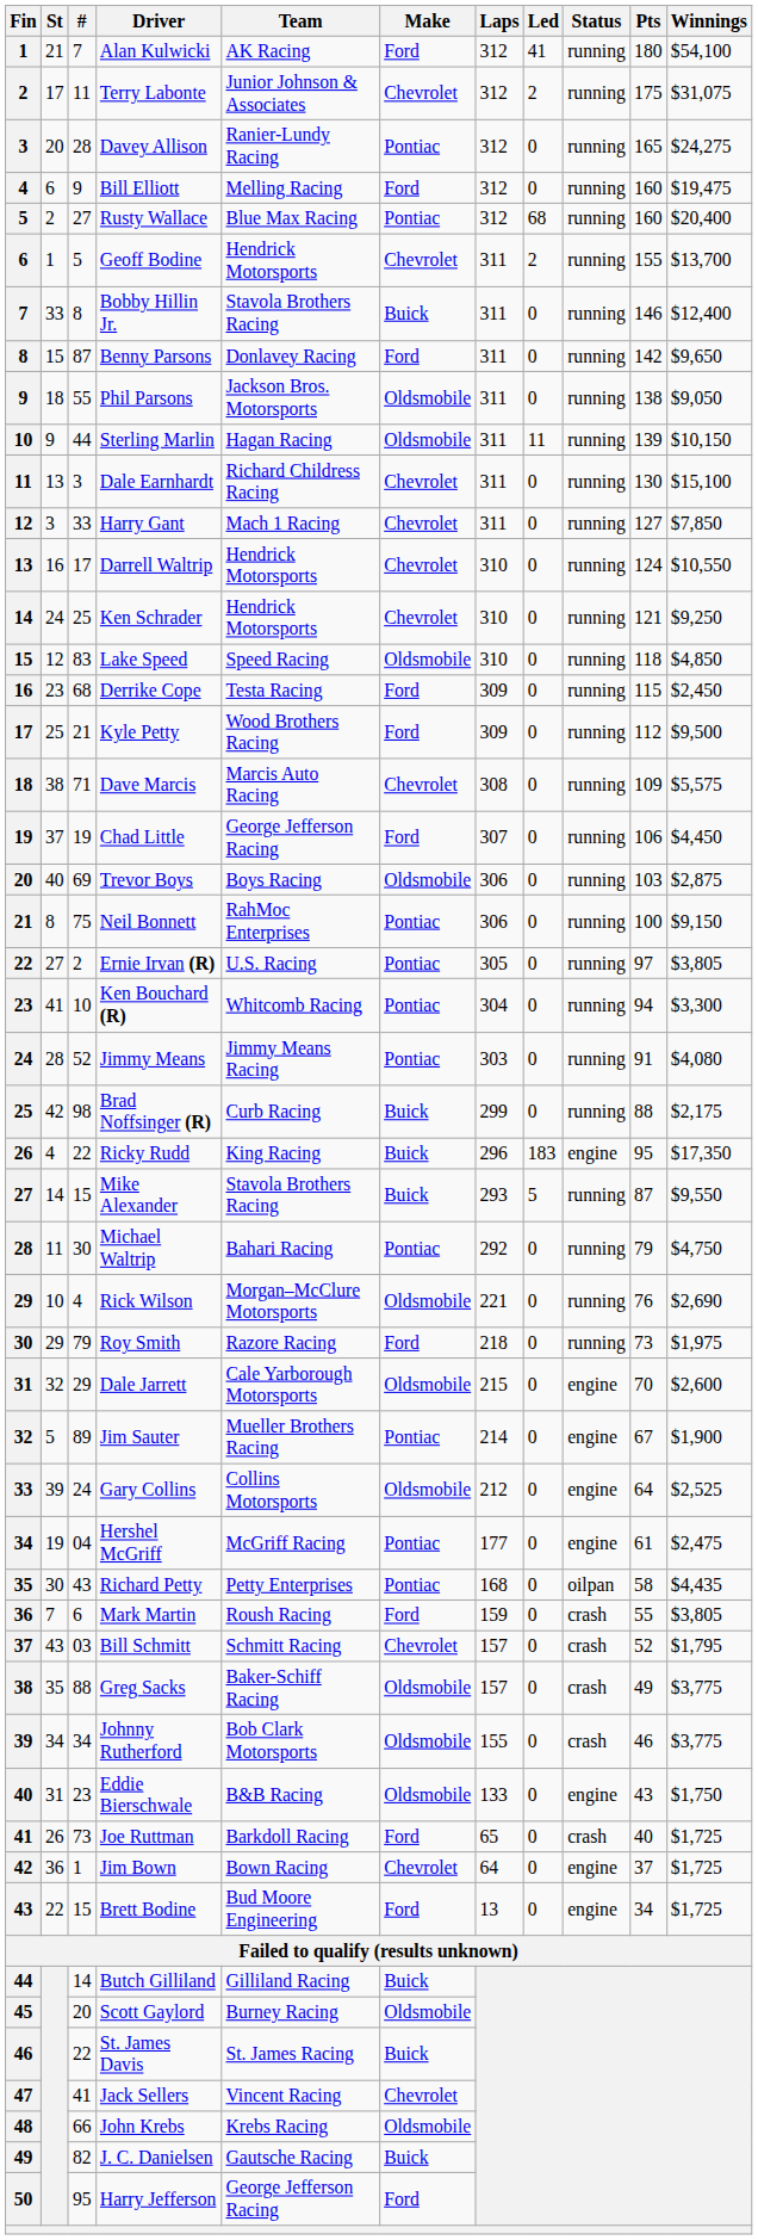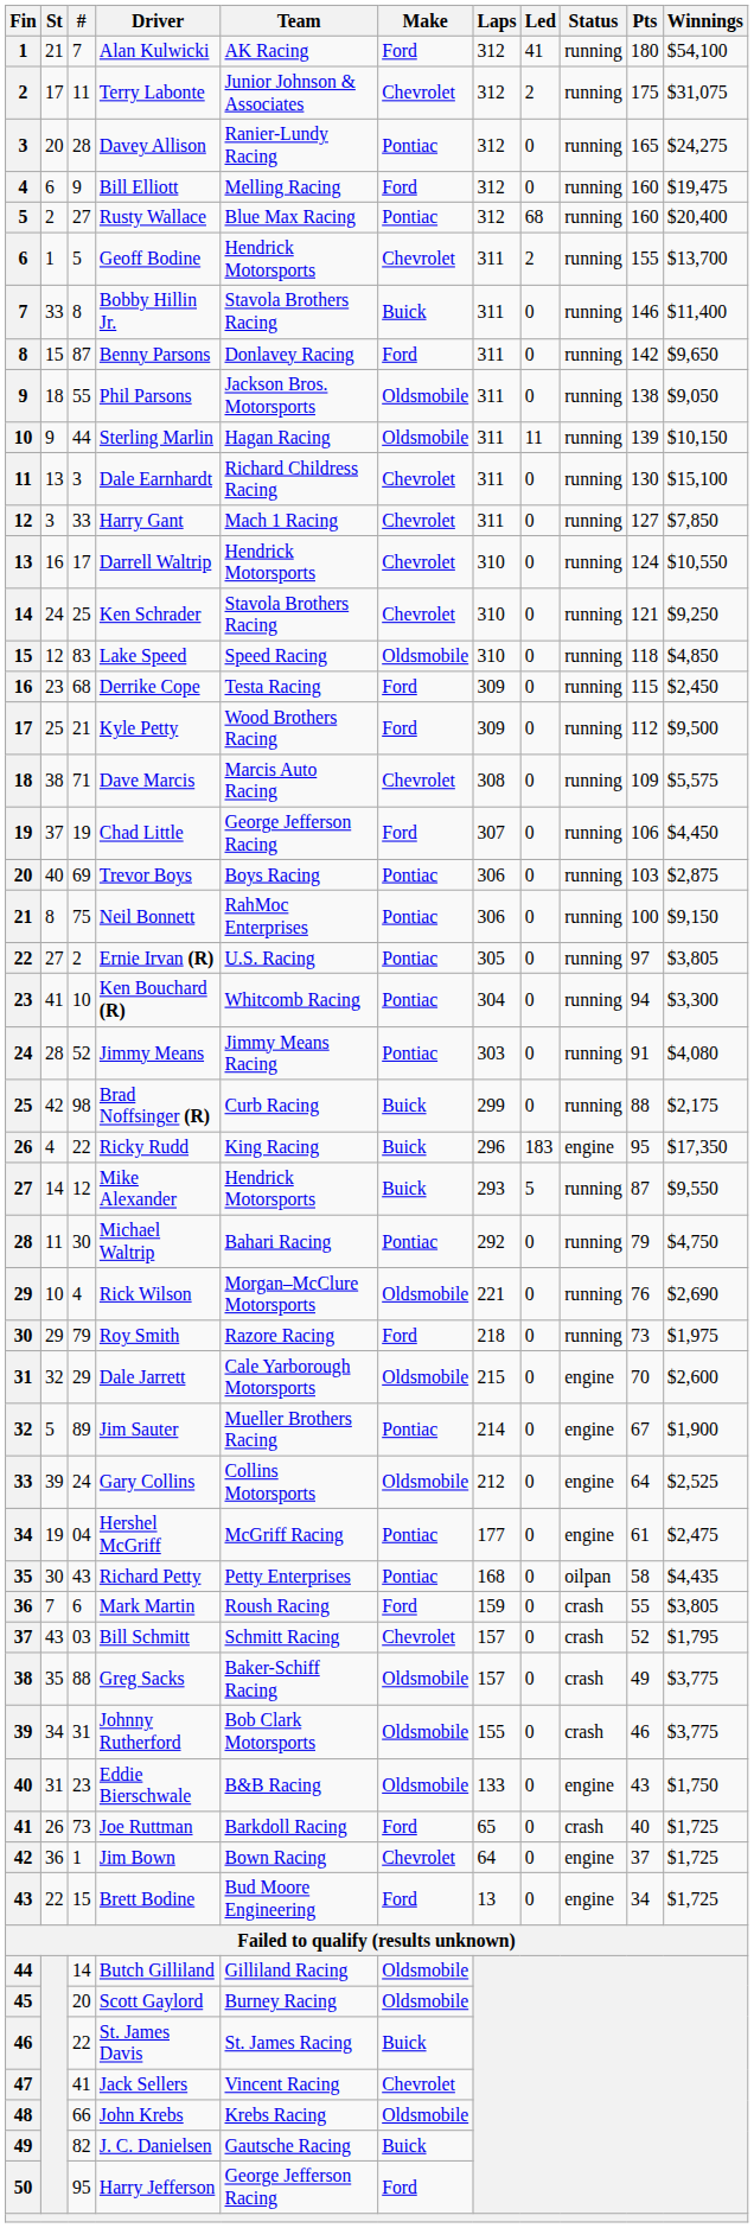Bobby Hillin Jr. | Winnings: $12,400 -> $11,400
Ken Schrader | Team: Hendrick Motorsports -> Stavola Brothers Racing
Trevor Boys | Make: Oldsmobile -> Pontiac
Mike Alexander | #: 15 -> 12
Mike Alexander | Team: Stavola Brothers Racing -> Hendrick Motorsports
Johnny Rutherford | #: 34 -> 31
Butch Gilliland | Make: Buick -> Oldsmobile
